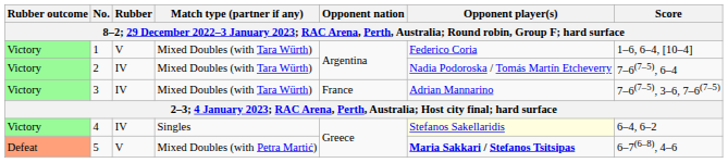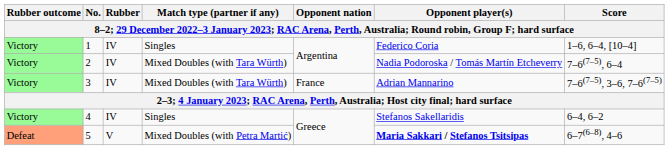1 | Rubber: V -> IV
1 | Match type (partner if any): Mixed Doubles (with Tara Würth) -> Singles
4 | Opponent player(s): lightyellow background -> no background
